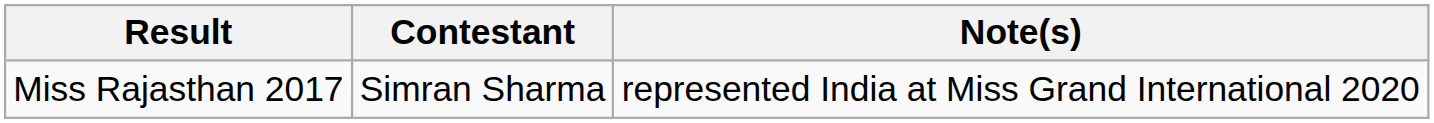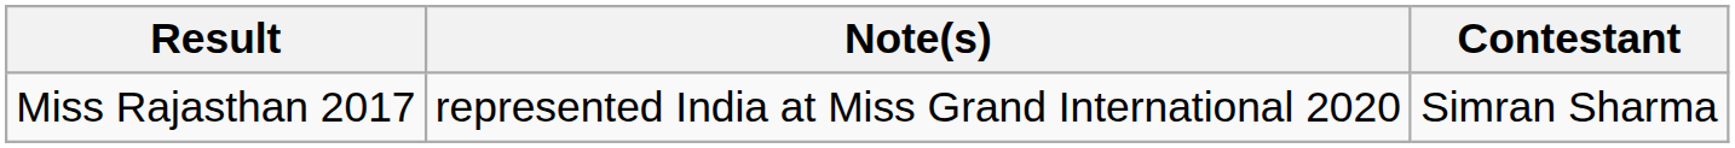columns swapped: Contestant <-> Note(s)
